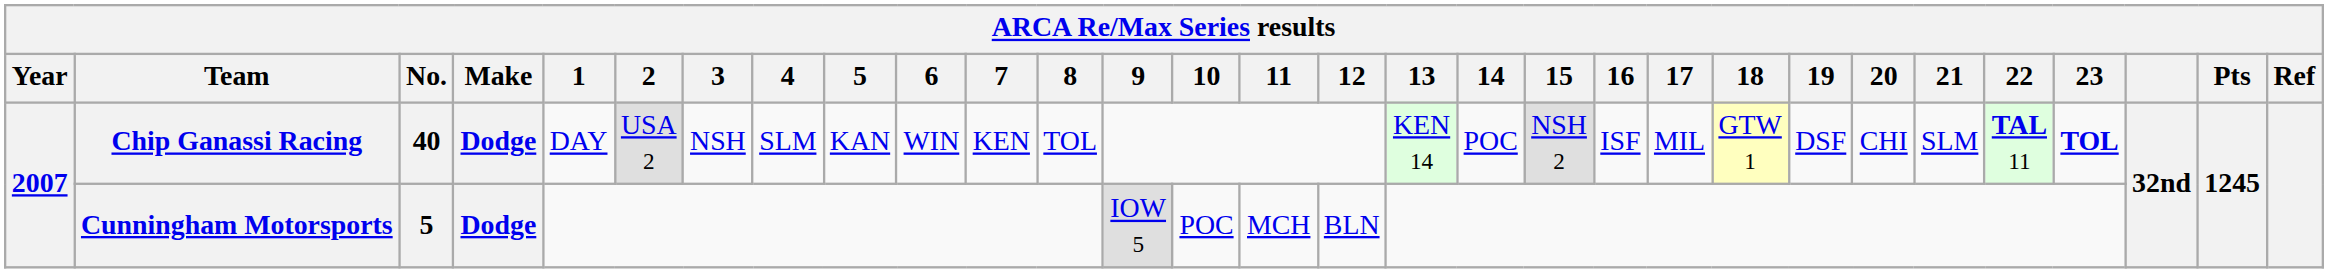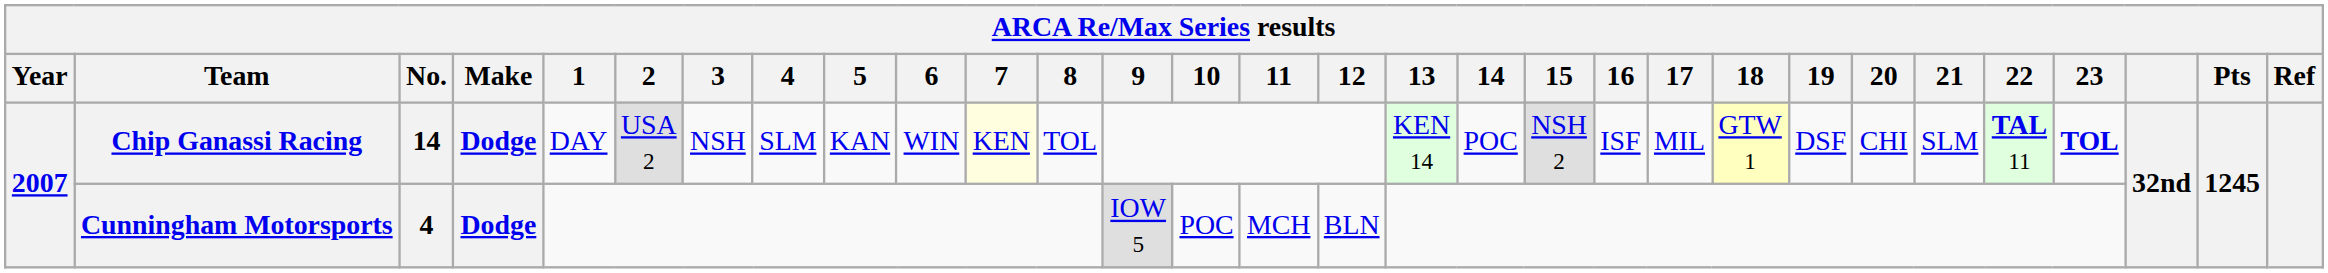Chip Ganassi Racing | No.: 40 -> 14
Chip Ganassi Racing | 7: no background -> lightyellow background
Cunningham Motorsports | No.: 5 -> 4
